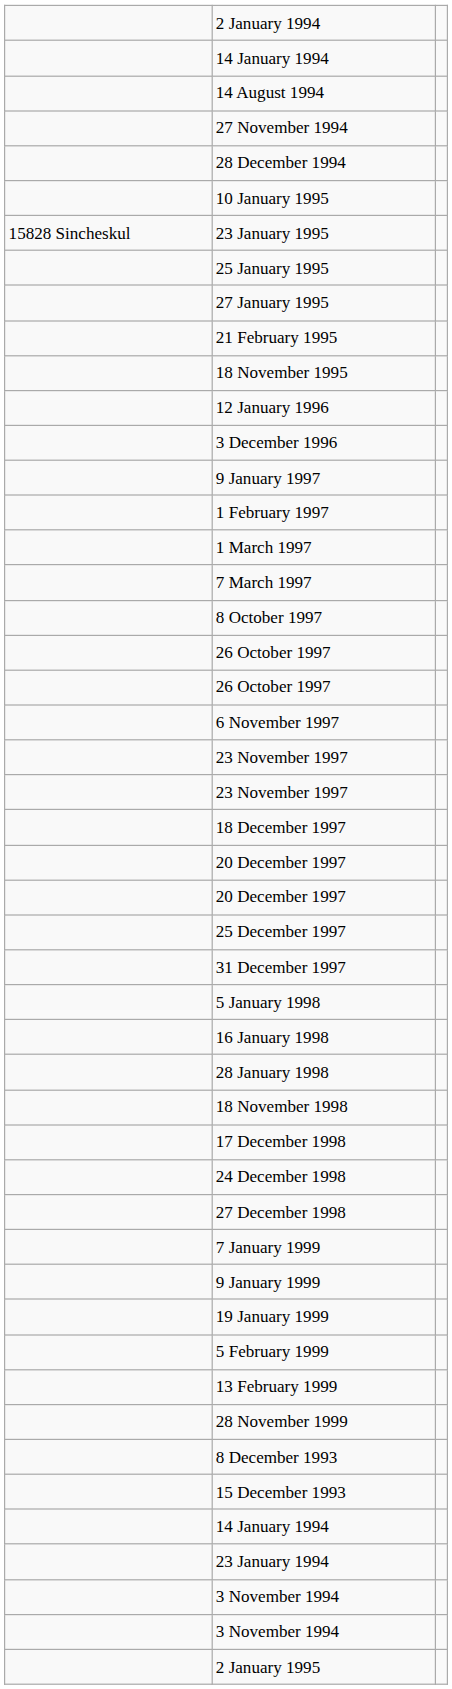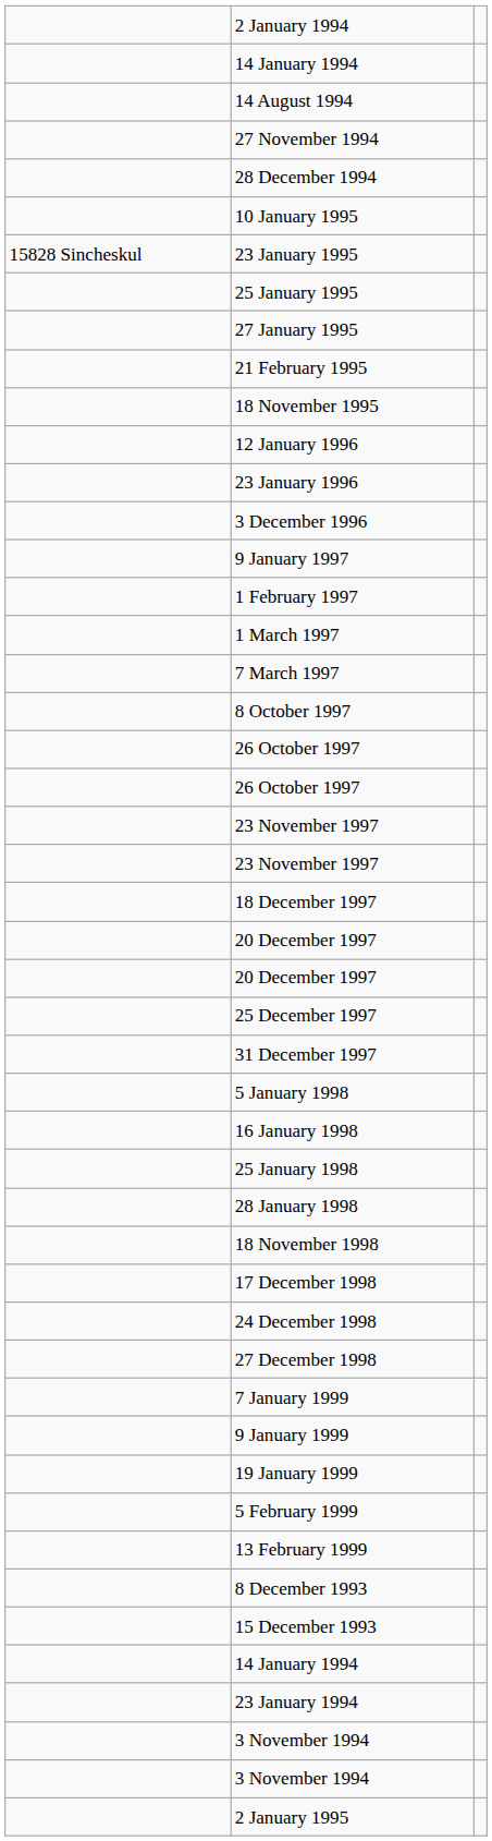+ row: 23 January 1996
- row: 6 November 1997
+ row: 25 January 1998
- row: 28 November 1999
